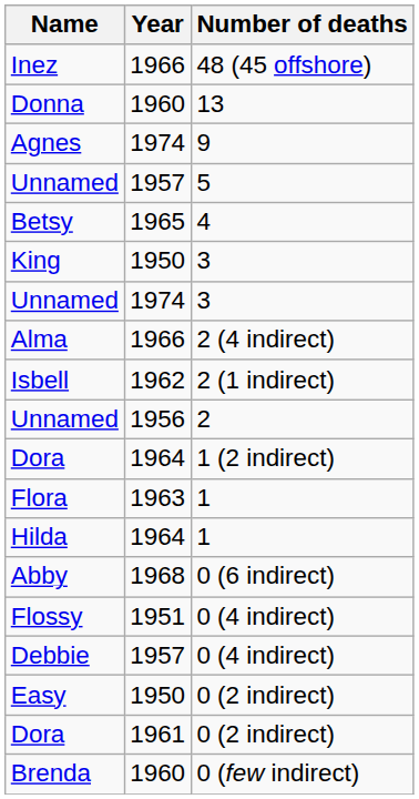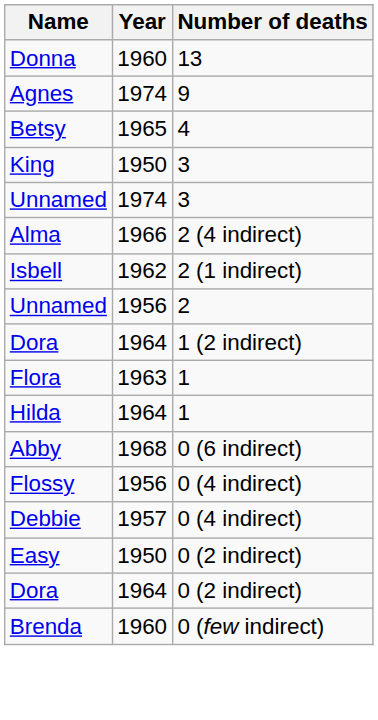- row: Inez | 1966 | 48 (45 offshore)
- row: Unnamed | 1957 | 5
Flossy | Year: 1951 -> 1956
Dora / 0 (2 indirect) | Year: 1961 -> 1964
